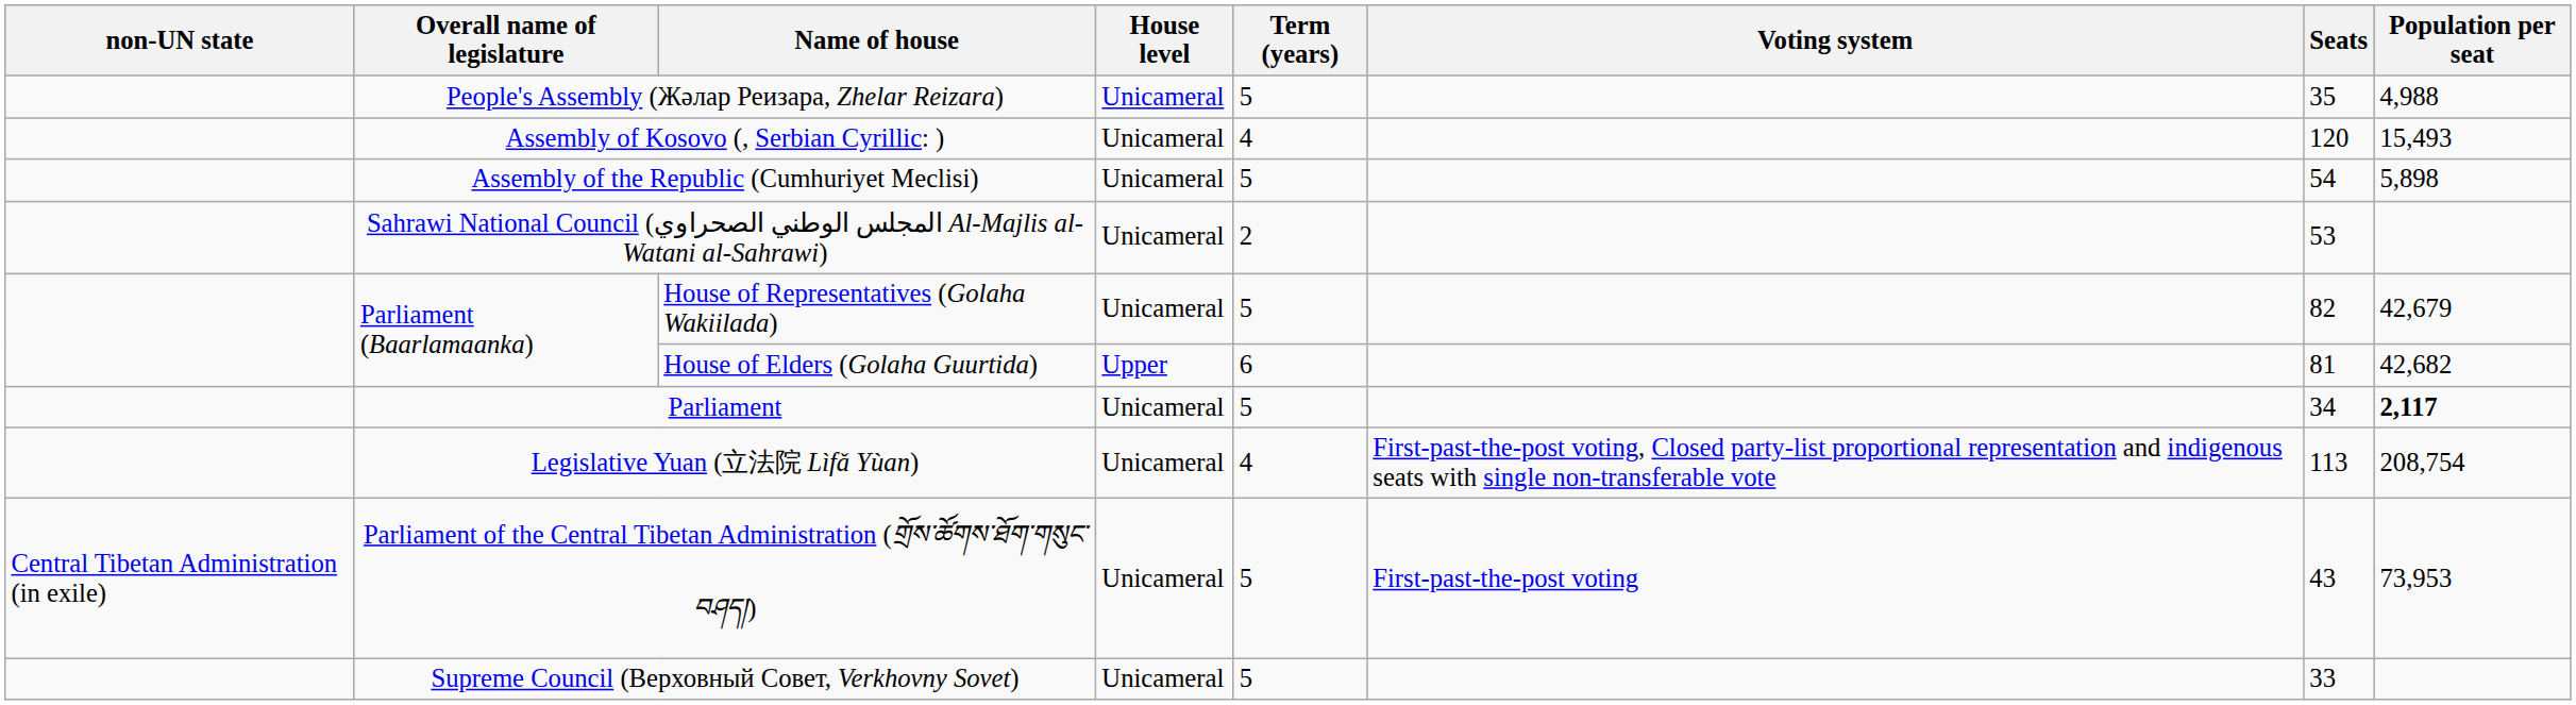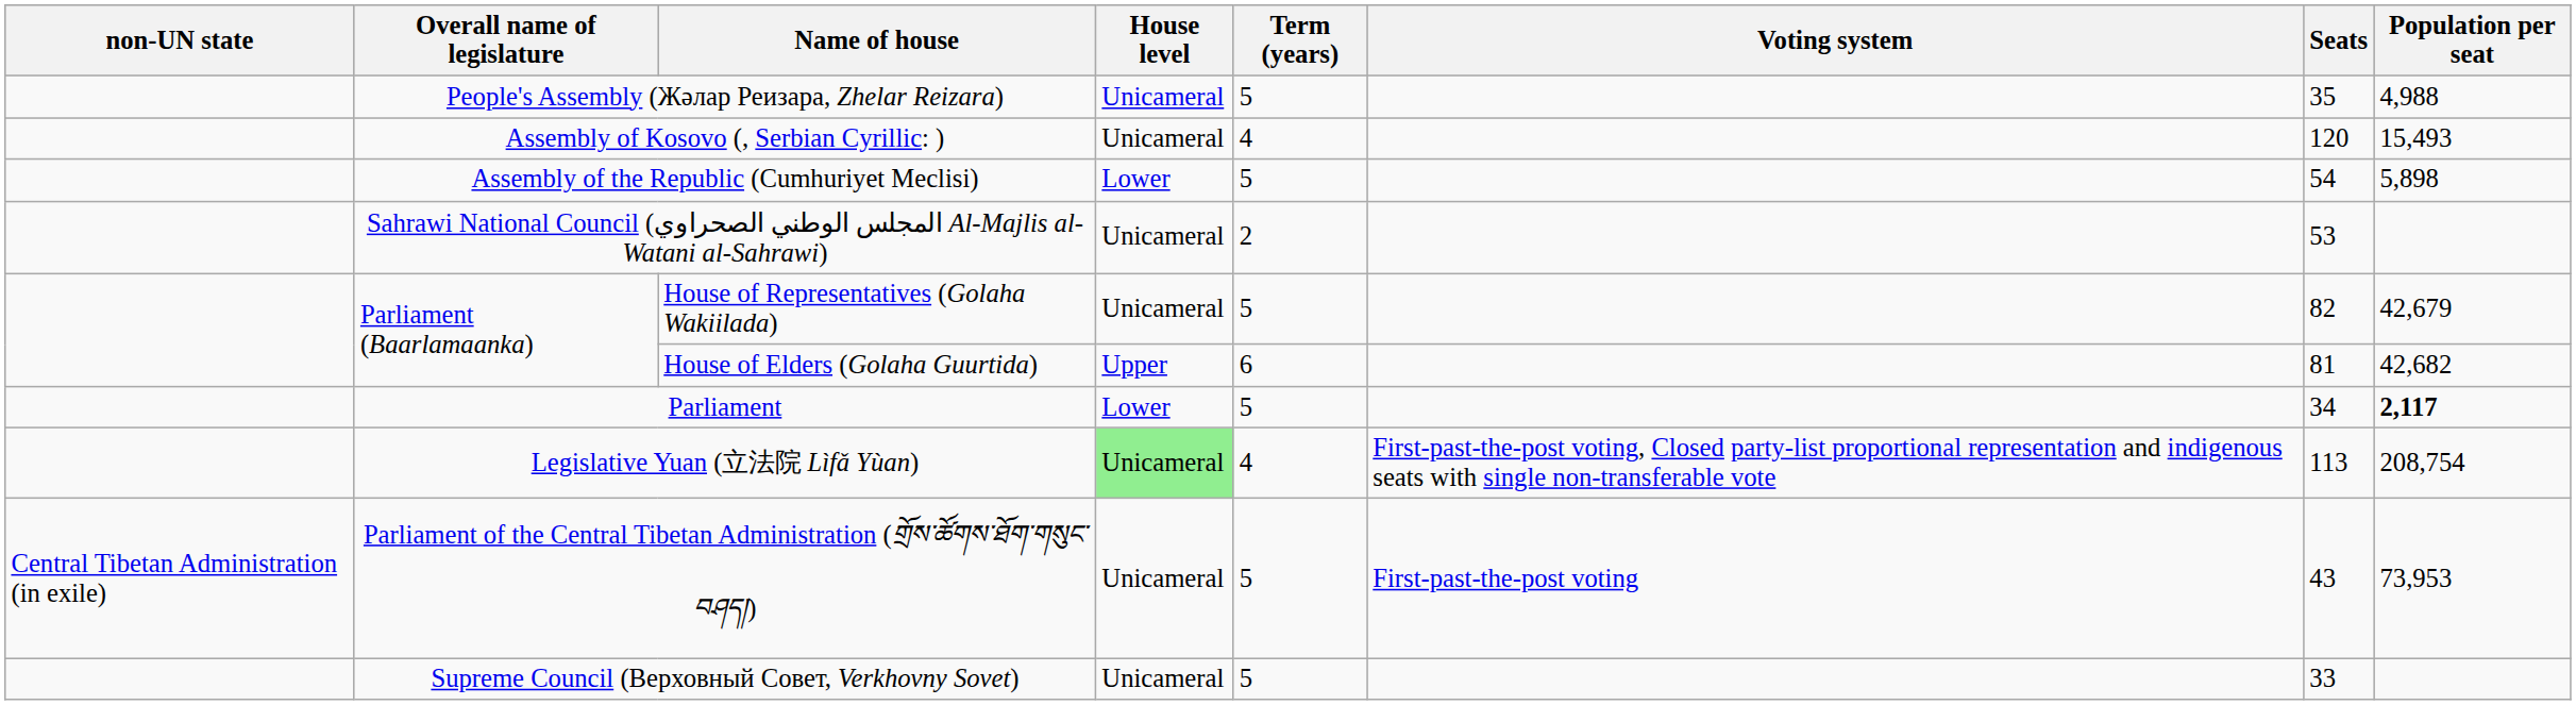Assembly of the Republic (Cumhuriyet Meclisi) | House level: Unicameral -> Lower
Parliament | House level: Unicameral -> Lower
Legislative Yuan (立法院 Lìfǎ Yùan) | House level: no background -> lightgreen background
